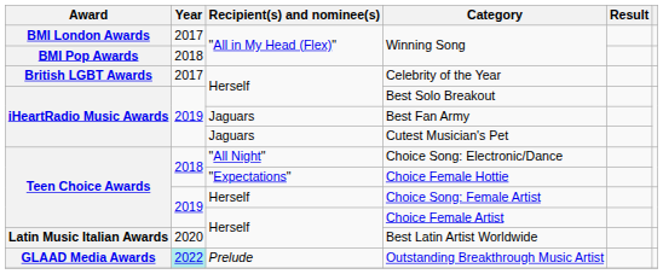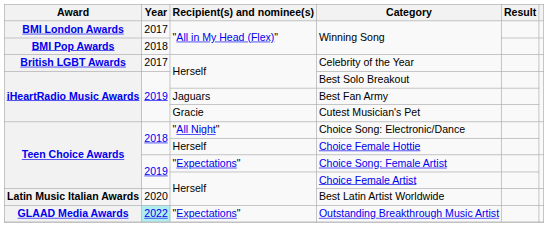Cutest Musician's Pet | Recipient(s) and nominee(s): Jaguars -> Gracie
Choice Female Hottie | Recipient(s) and nominee(s): "Expectations" -> Herself
Choice Song: Female Artist | Recipient(s) and nominee(s): Herself -> "Expectations"
Outstanding Breakthrough Music Artist | Recipient(s) and nominee(s): Prelude -> "Expectations"
